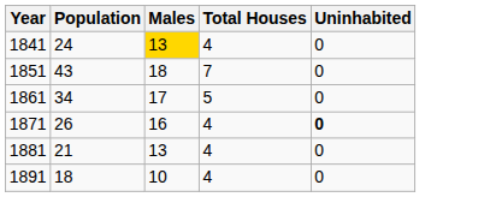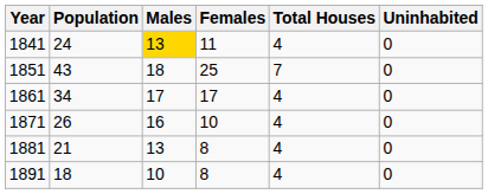+ column: Females | 11 | 25 | 17 | 10 | 8 | 8
1861 | Total Houses: 5 -> 4
1871 | Uninhabited: bold -> normal
